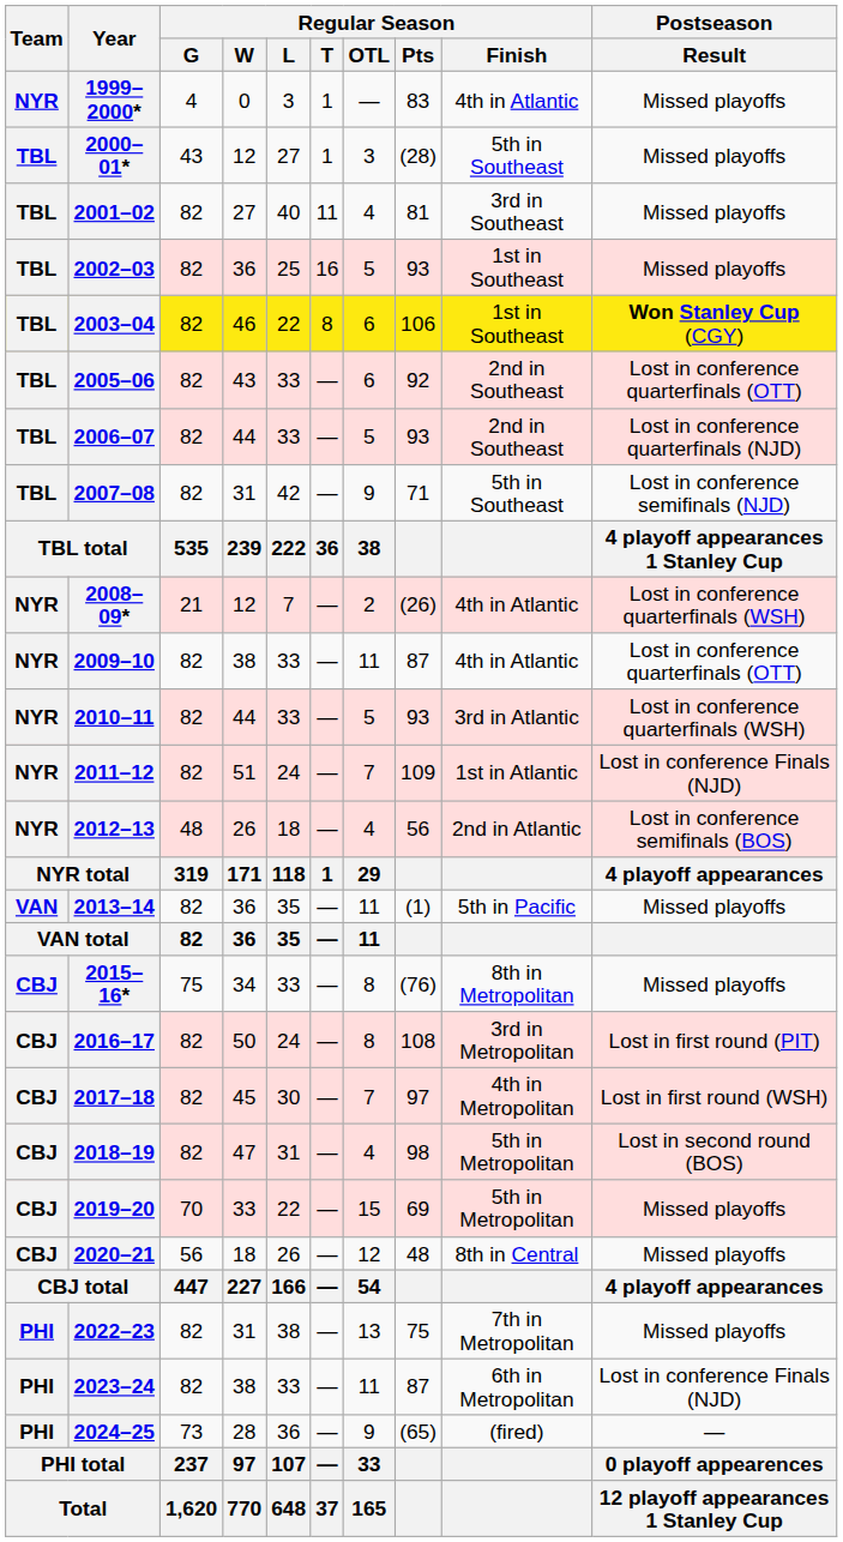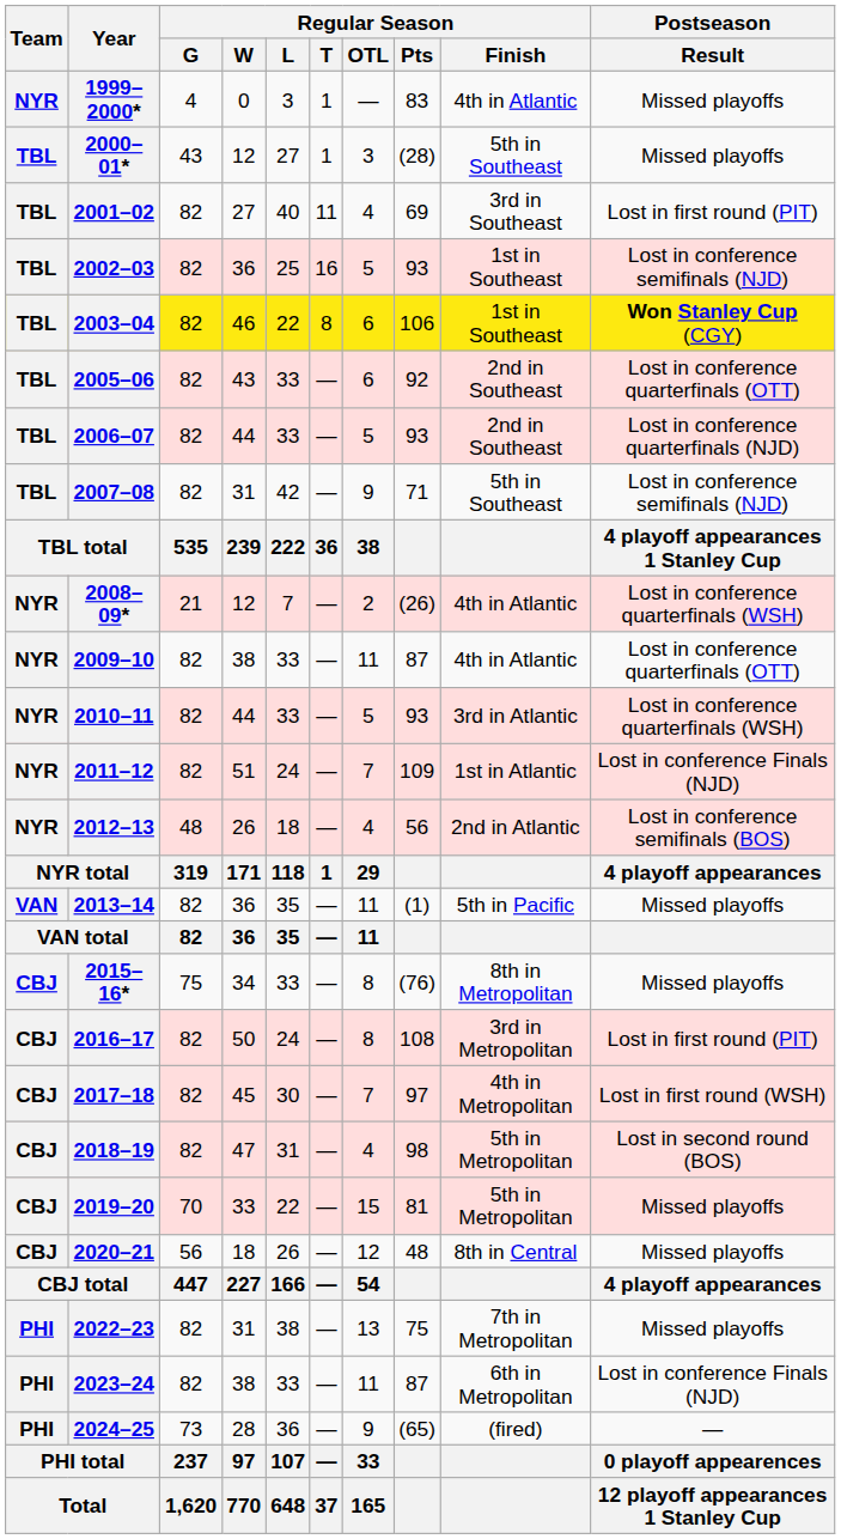2001–02 | Regular Season / Pts: 81 -> 69
2001–02 | Postseason / Result: Missed playoffs -> Lost in first round (PIT)
2002–03 | Postseason / Result: Missed playoffs -> Lost in conference semifinals (NJD)
2019–20 | Regular Season / Pts: 69 -> 81
